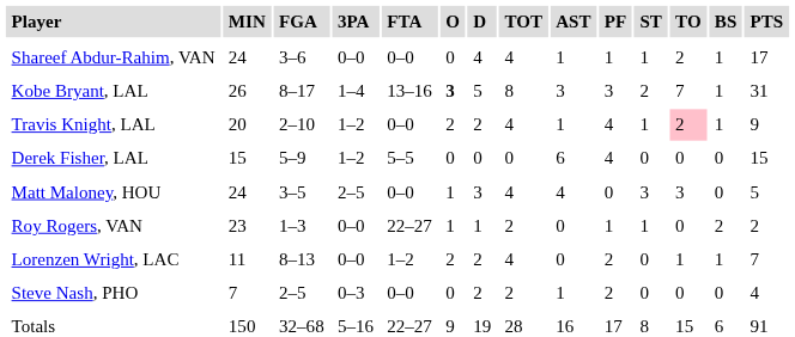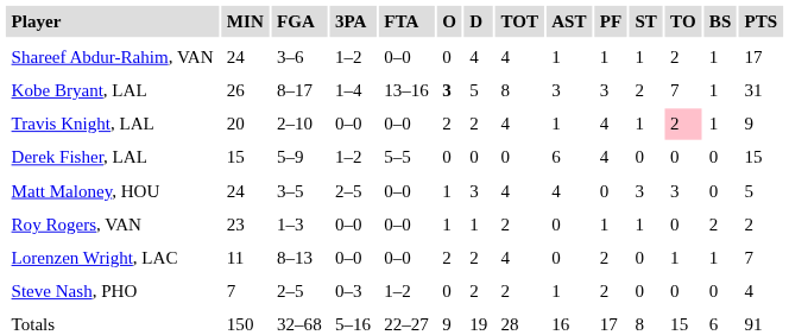Shareef Abdur-Rahim, VAN | 3PA: 0–0 -> 1–2
Travis Knight, LAL | 3PA: 1–2 -> 0–0
Roy Rogers, VAN | FTA: 22–27 -> 0–0
Lorenzen Wright, LAC | FTA: 1–2 -> 0–0
Steve Nash, PHO | FTA: 0–0 -> 1–2
